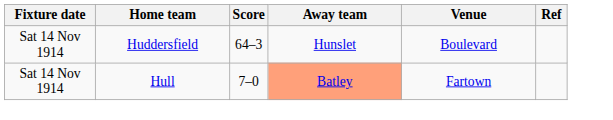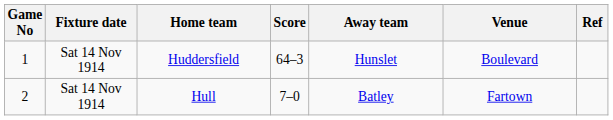+ column: Game No | 1 | 2
Hull | Away team: lightsalmon background -> no background
